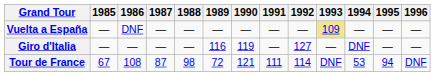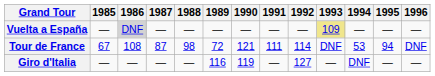Vuelta a España | 1986: no background -> lightgrey background
rows swapped: Giro d'Italia <-> Tour de France
